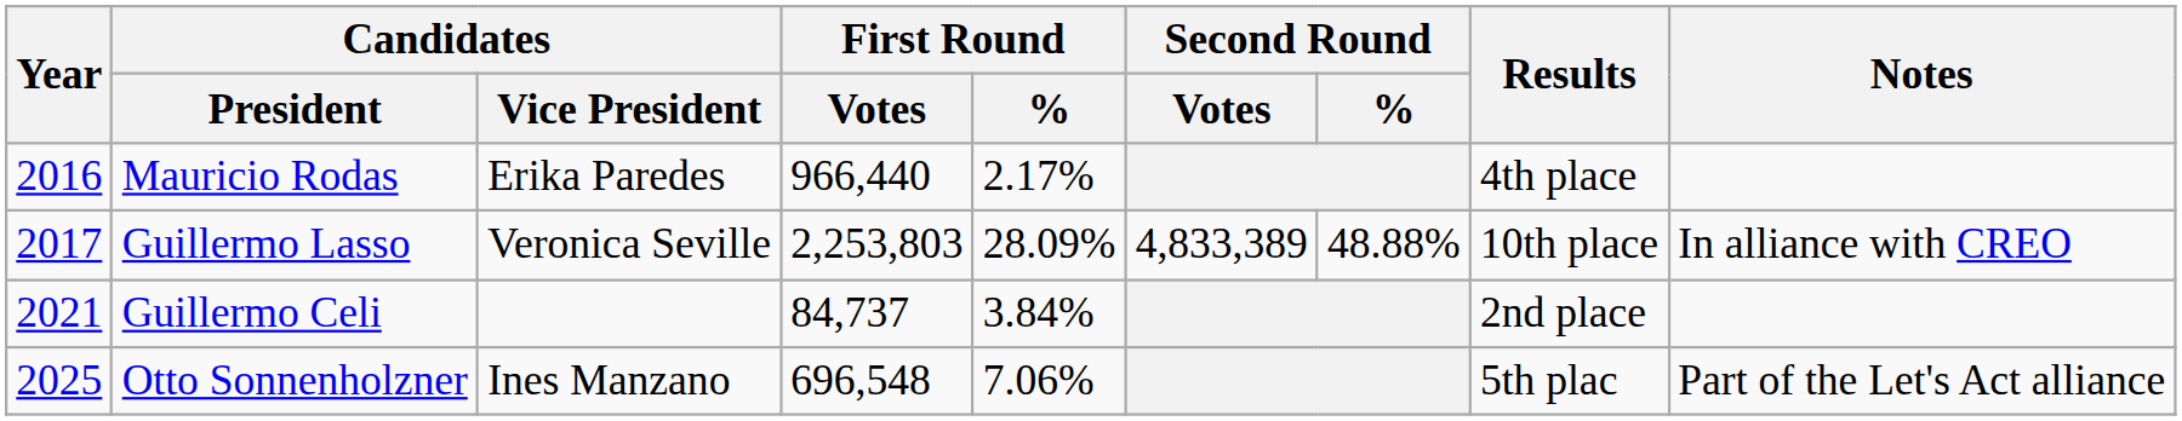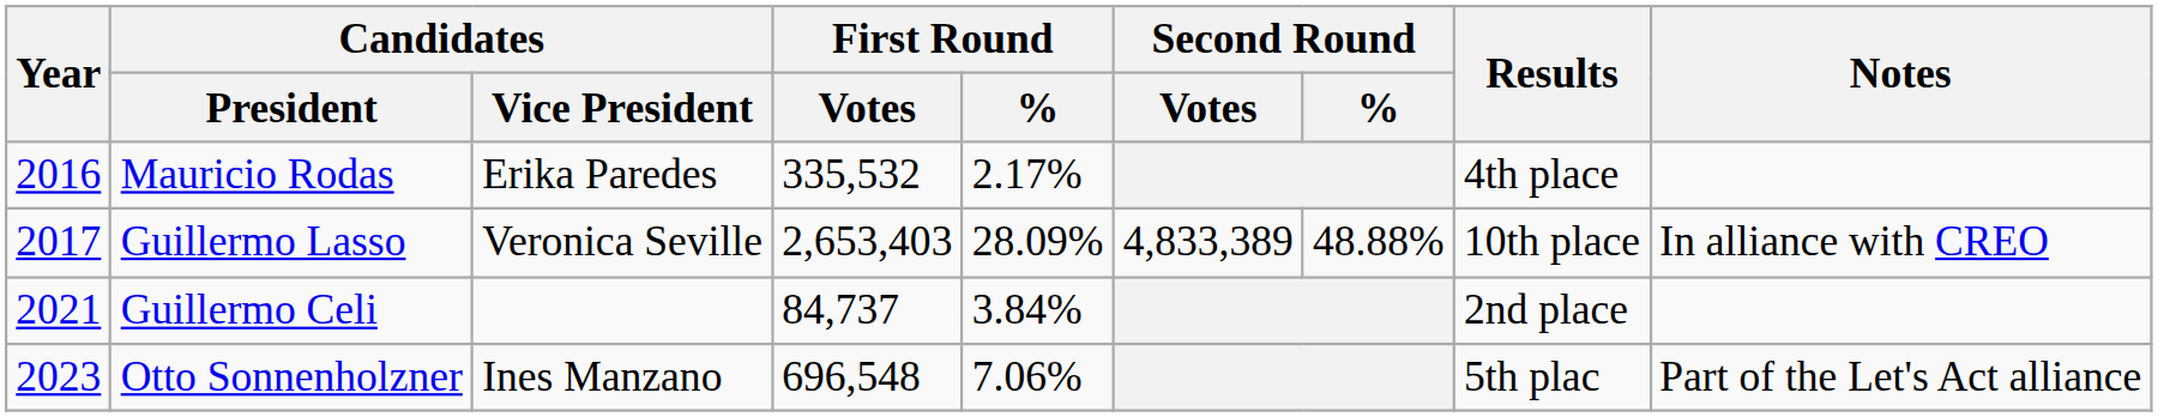Mauricio Rodas | First Round / Votes: 966,440 -> 335,532
Guillermo Lasso | First Round / Votes: 2,253,803 -> 2,653,403
Otto Sonnenholzner | Year: 2025 -> 2023
